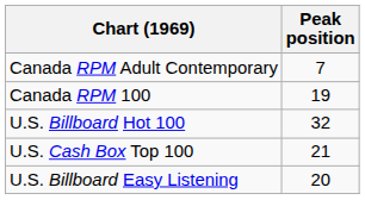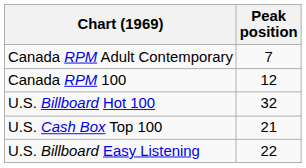Canada RPM 100 | Peak position: 19 -> 12
U.S. Billboard Easy Listening | Peak position: 20 -> 22
